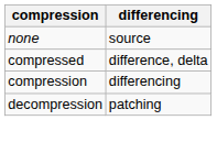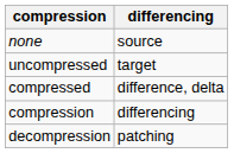+ row: uncompressed | target
